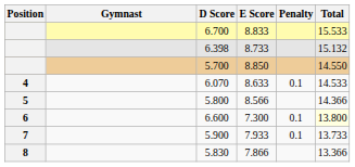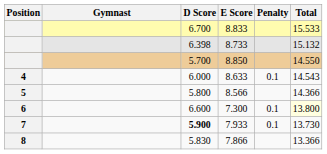8.633 | D Score: 6.070 -> 6.000
8.633 | Total: 14.533 -> 14.543
7.933 | D Score: normal -> bold
7.933 | Total: 13.733 -> 13.730
